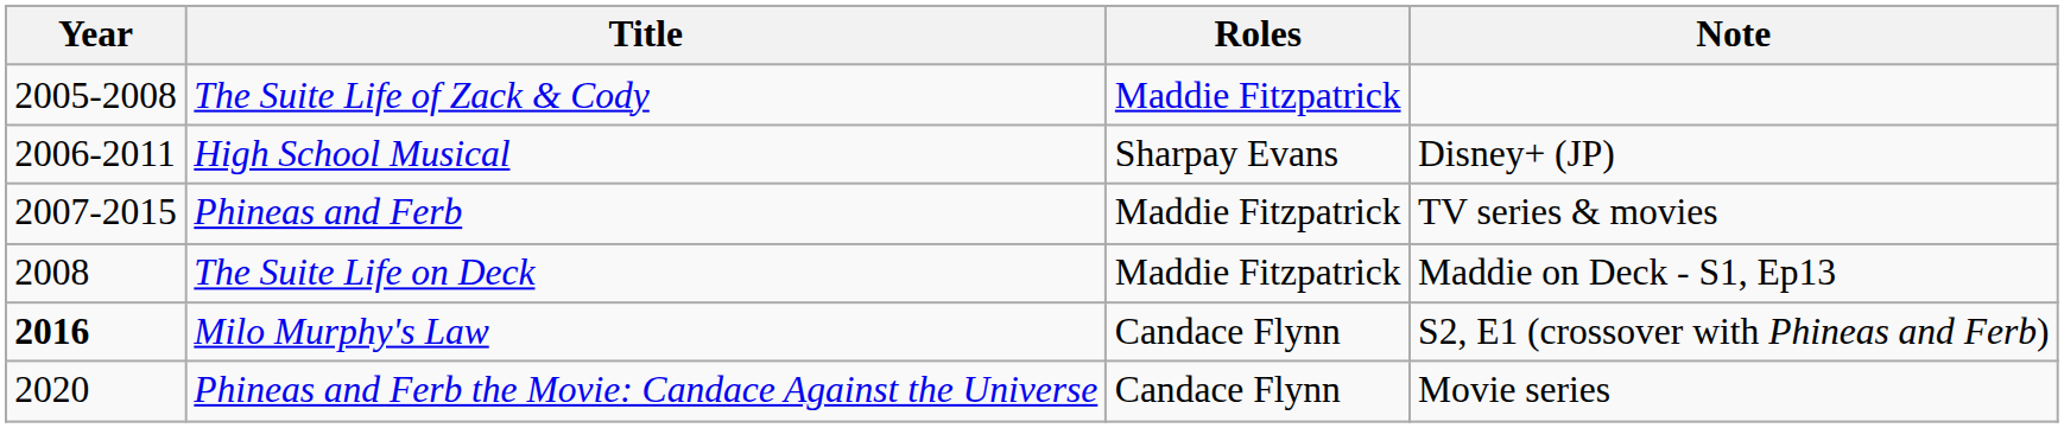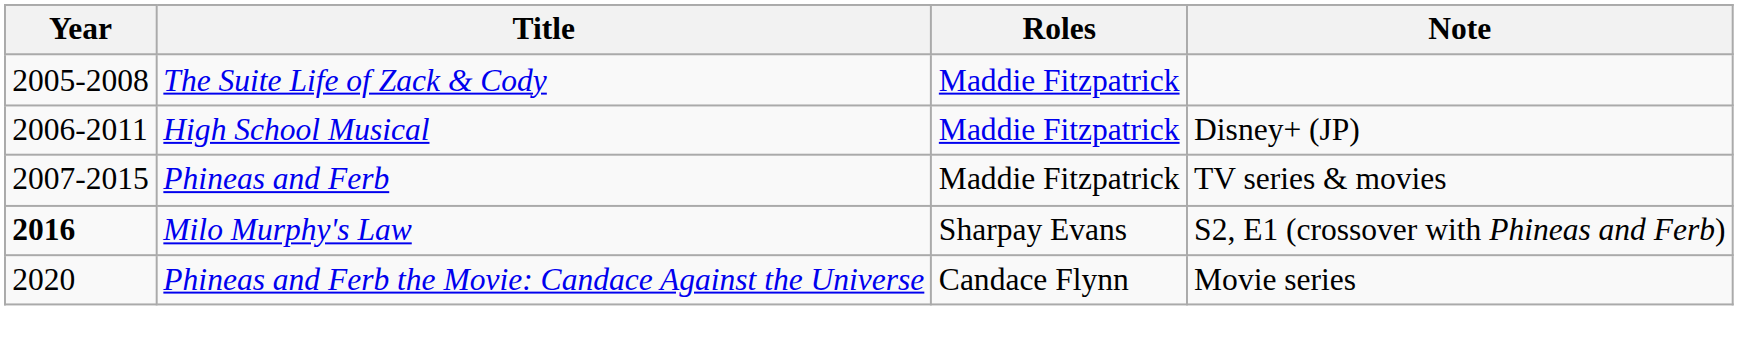High School Musical | Roles: Sharpay Evans -> Maddie Fitzpatrick
- row: 2008 | The Suite Life on Deck | Maddie Fitzpatrick | Maddie on Deck - S1, Ep13
Milo Murphy's Law | Roles: Candace Flynn -> Sharpay Evans
